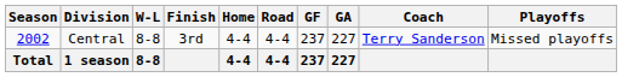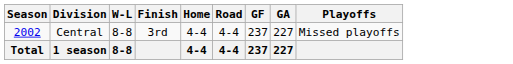- column: Coach | Terry Sanderson
